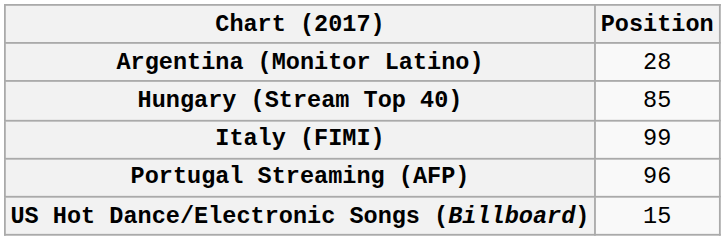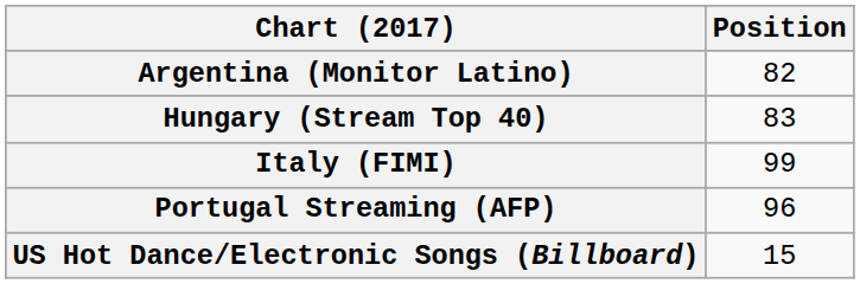Argentina (Monitor Latino) | Position: 28 -> 82
Hungary (Stream Top 40) | Position: 85 -> 83
